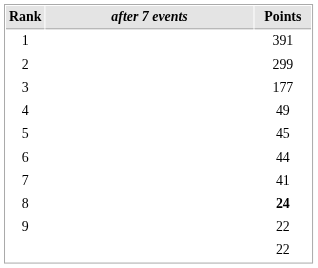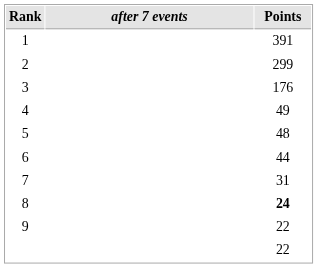3 | Points: 177 -> 176
5 | Points: 45 -> 48
7 | Points: 41 -> 31
